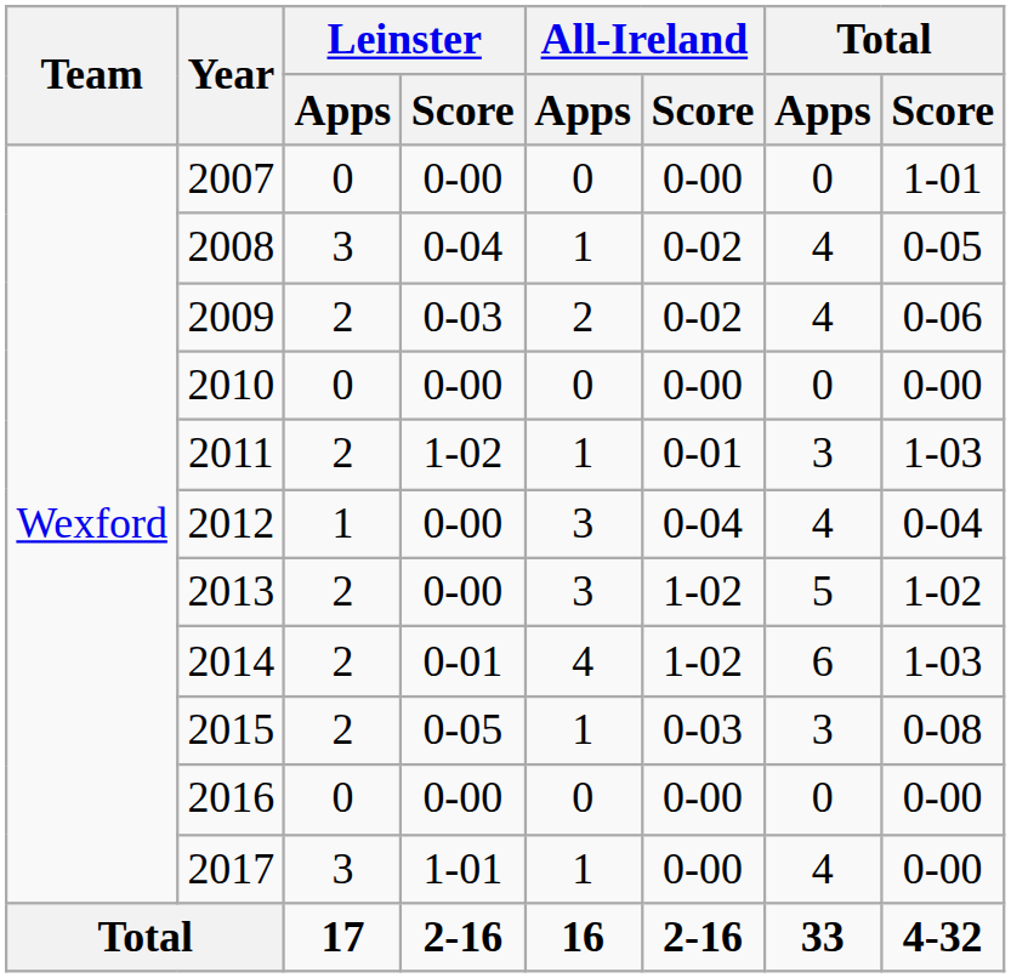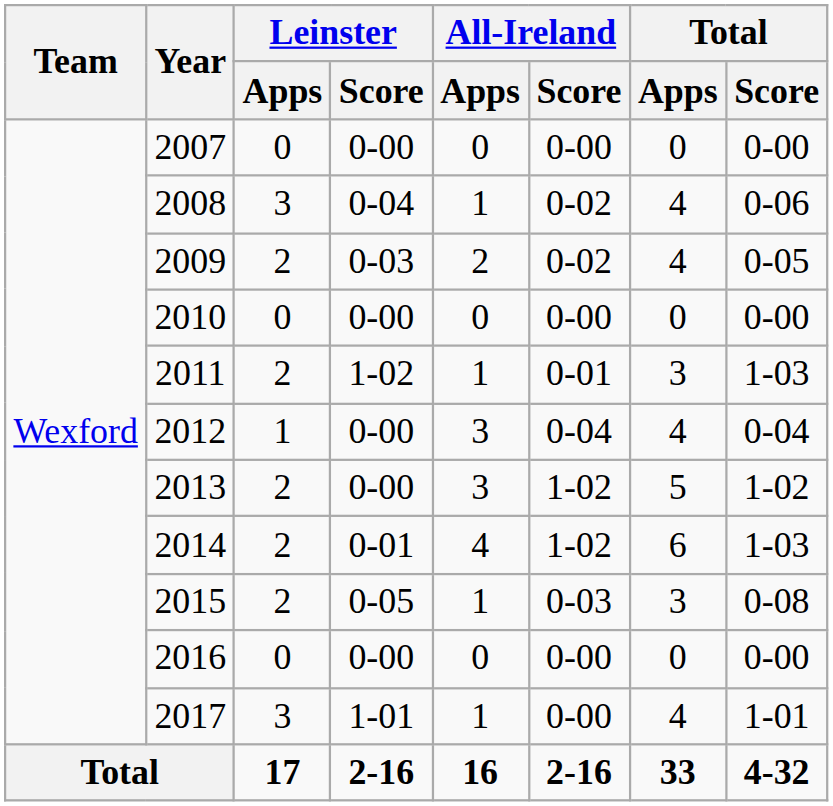2007 | Total / Score: 1-01 -> 0-00
2008 | Total / Score: 0-05 -> 0-06
2009 | Total / Score: 0-06 -> 0-05
2017 | Total / Score: 0-00 -> 1-01
